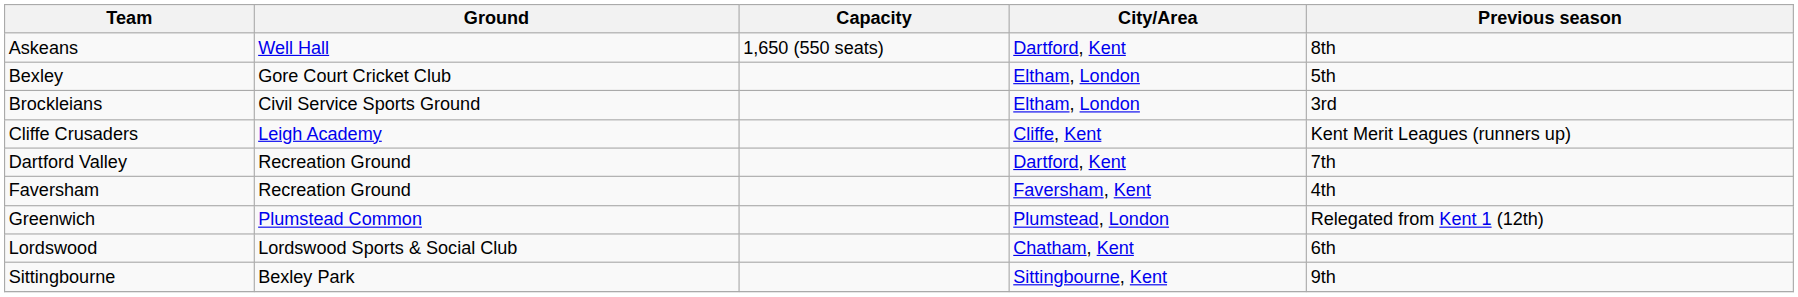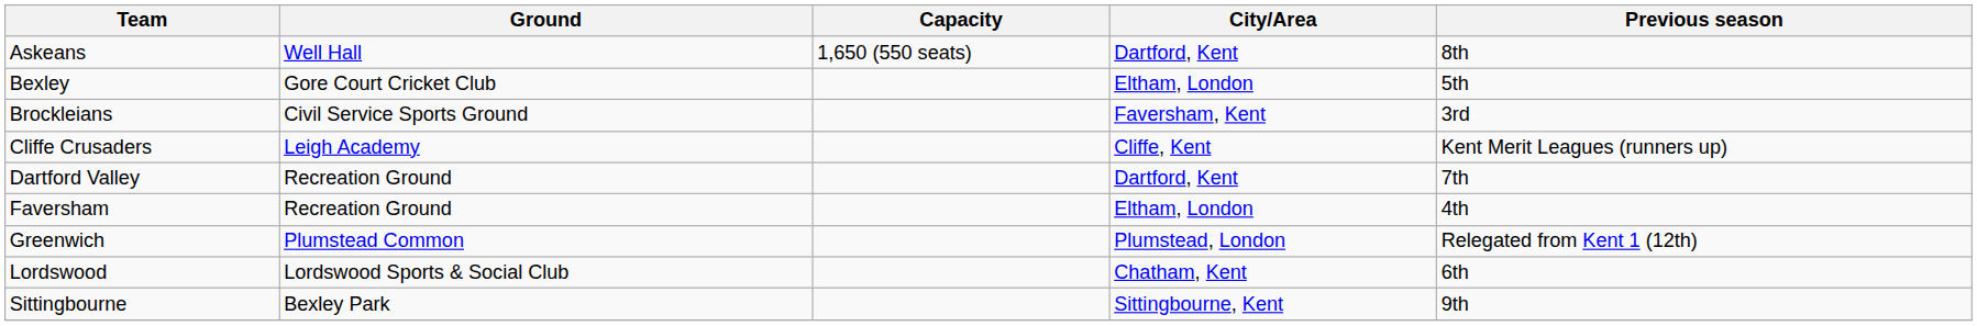Brockleians | City/Area: Eltham, London -> Faversham, Kent
Faversham | City/Area: Faversham, Kent -> Eltham, London
